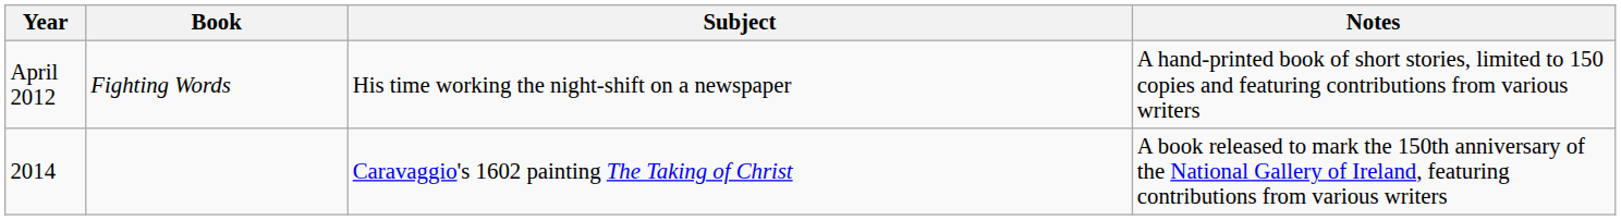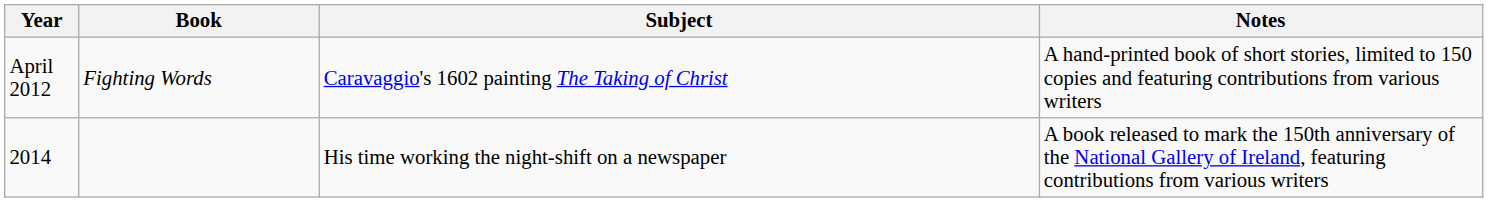April 2012 | Subject: His time working the night-shift on a newspaper -> Caravaggio's 1602 painting The Taking of Christ
2014 | Subject: Caravaggio's 1602 painting The Taking of Christ -> His time working the night-shift on a newspaper
